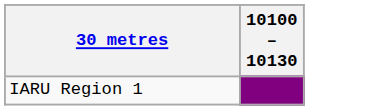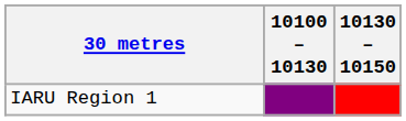+ column: 10130 – 10150
